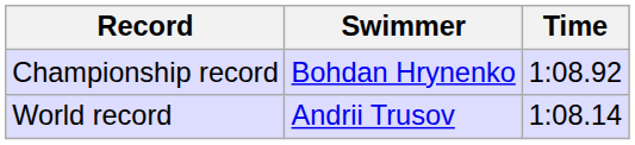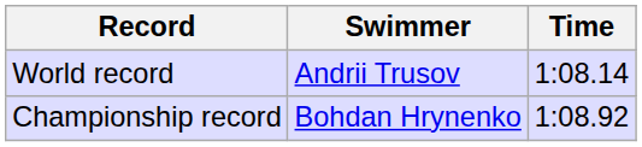rows swapped: World record <-> Championship record
